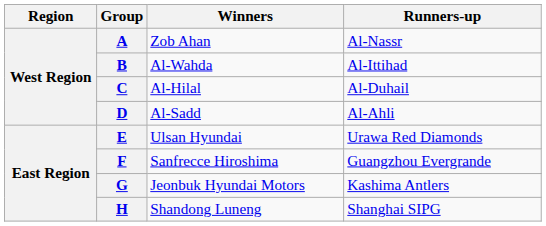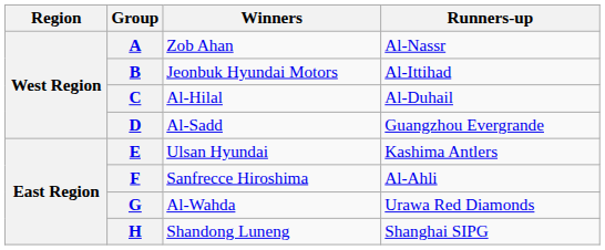B | Winners: Al-Wahda -> Jeonbuk Hyundai Motors
D | Runners-up: Al-Ahli -> Guangzhou Evergrande
E | Runners-up: Urawa Red Diamonds -> Kashima Antlers
F | Runners-up: Guangzhou Evergrande -> Al-Ahli
G | Winners: Jeonbuk Hyundai Motors -> Al-Wahda
G | Runners-up: Kashima Antlers -> Urawa Red Diamonds
